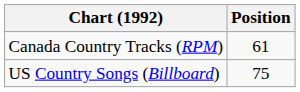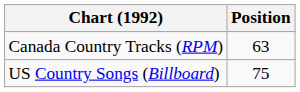Canada Country Tracks (RPM) | Position: 61 -> 63
